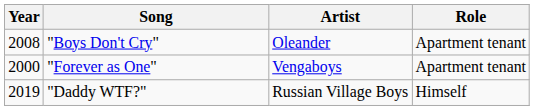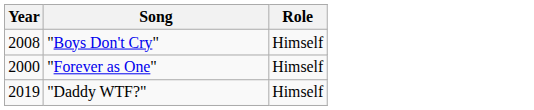- column: Artist | Oleander | Vengaboys | Russian Village Boys
"Boys Don't Cry" | Role: Apartment tenant -> Himself
"Forever as One" | Role: Apartment tenant -> Himself
